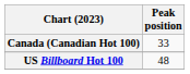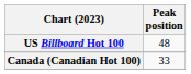rows swapped: Canada (Canadian Hot 100) <-> US Billboard Hot 100
